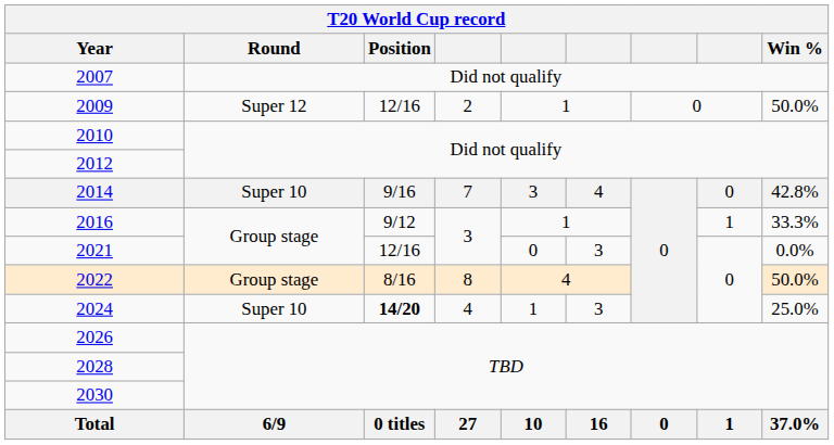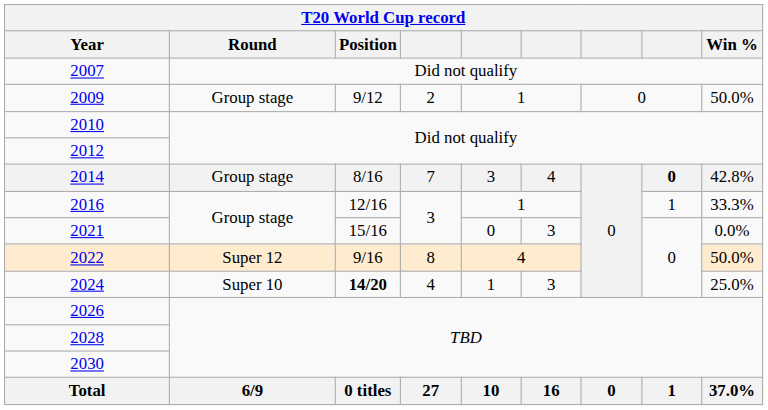2009 | Round: Super 12 -> Group stage
2009 | Position: 12/16 -> 9/12
2014 | Round: Super 10 -> Group stage
2014 | Position: 9/16 -> 8/16
2014 | column 8: normal -> bold
2016 | Position: 9/12 -> 12/16
2021 | Position: 12/16 -> 15/16
2022 | Round: Group stage -> Super 12
2022 | Position: 8/16 -> 9/16
